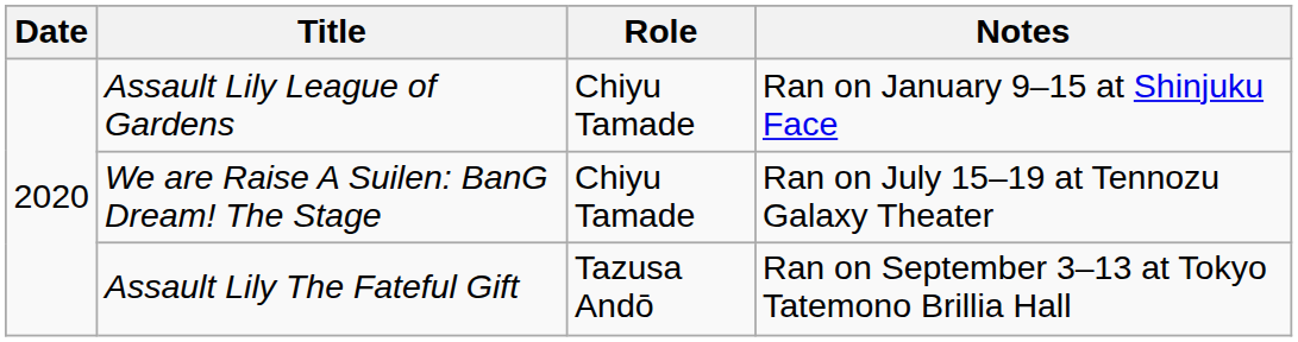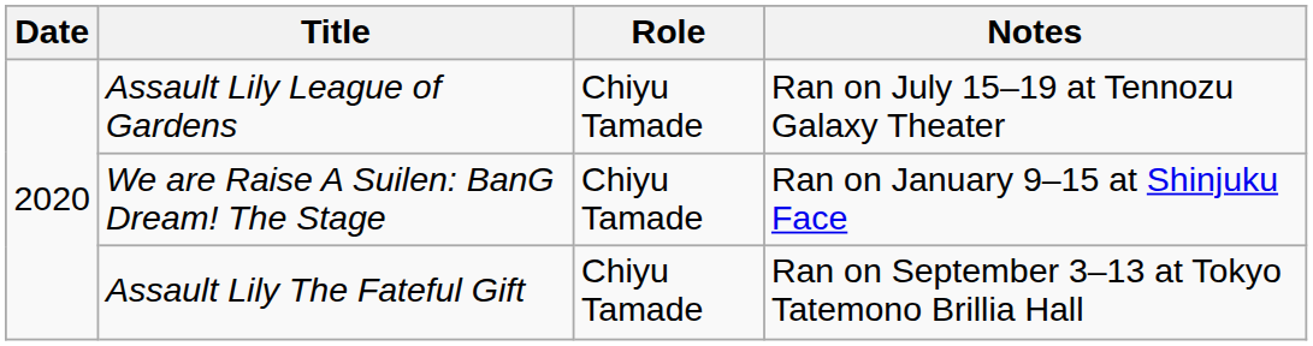Assault Lily League of Gardens | Notes: Ran on January 9–15 at Shinjuku Face -> Ran on July 15–19 at Tennozu Galaxy Theater
We are Raise A Suilen: BanG Dream! The Stage | Notes: Ran on July 15–19 at Tennozu Galaxy Theater -> Ran on January 9–15 at Shinjuku Face
Assault Lily The Fateful Gift | Role: Tazusa Andō -> Chiyu Tamade
